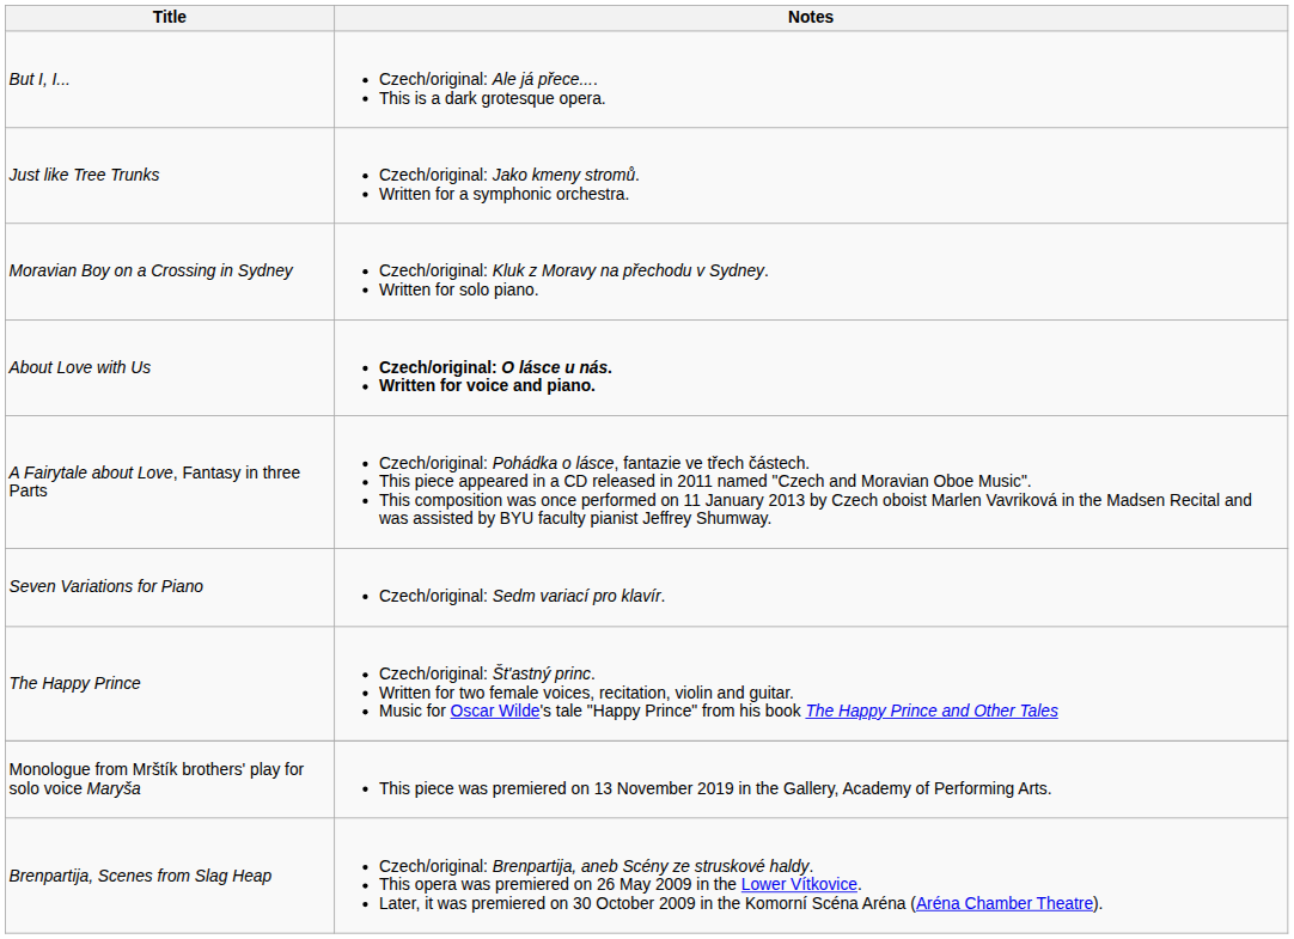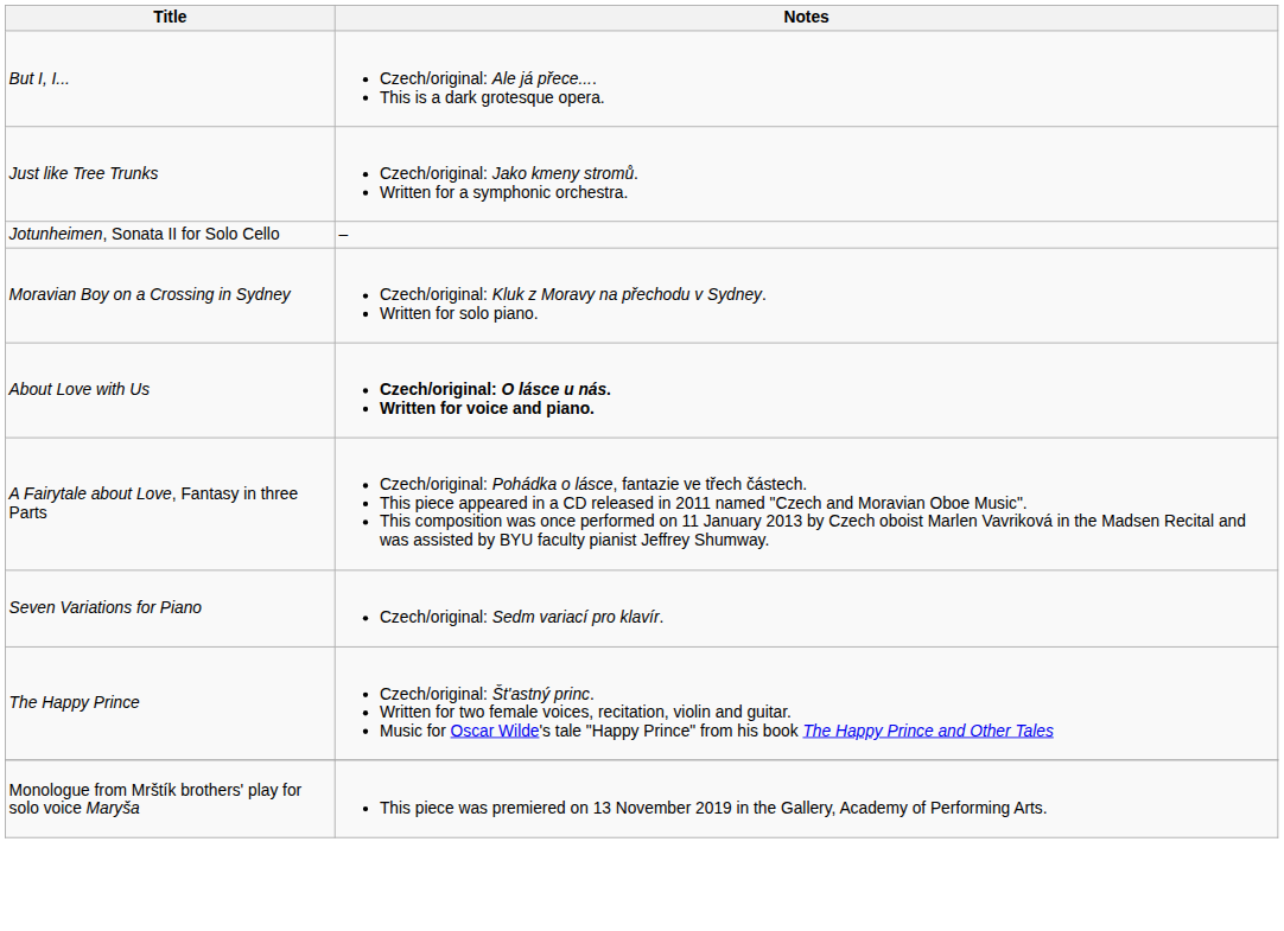+ row: Jotunheimen, Sonata II for Solo Cello | –
- row: Brenpartija, Scenes from Slag Heap | Czech/original: Brenpartija, aneb Scény ze struskové haldy. This opera was premiered on 26 May 2009 in the Lower Vítkovice. Later, it was premiered on 30 October 2009 in the Komorní Scéna Aréna (Aréna Chamber Theatre).
